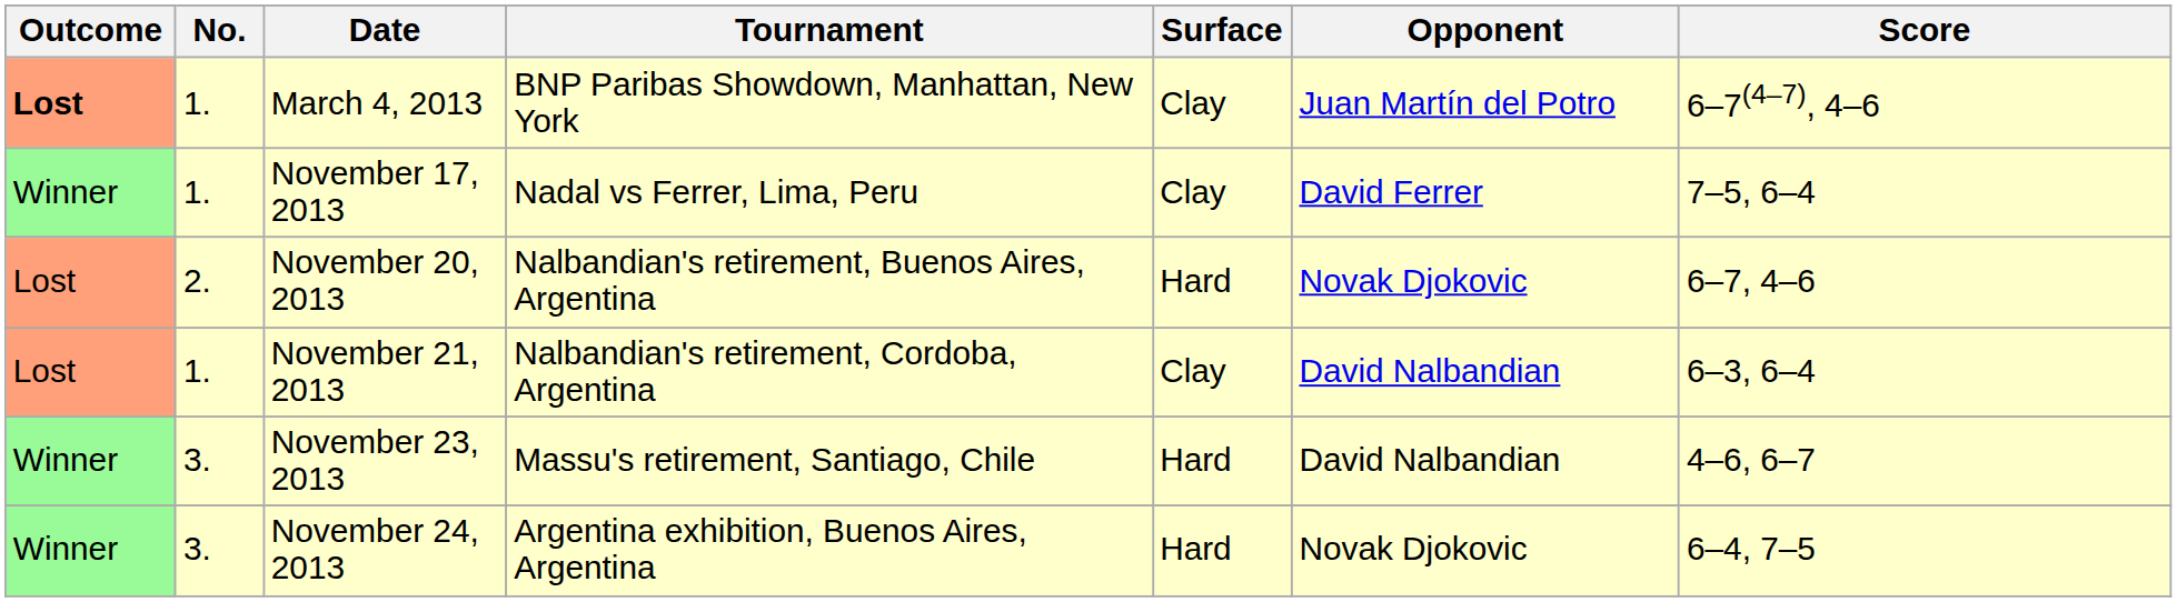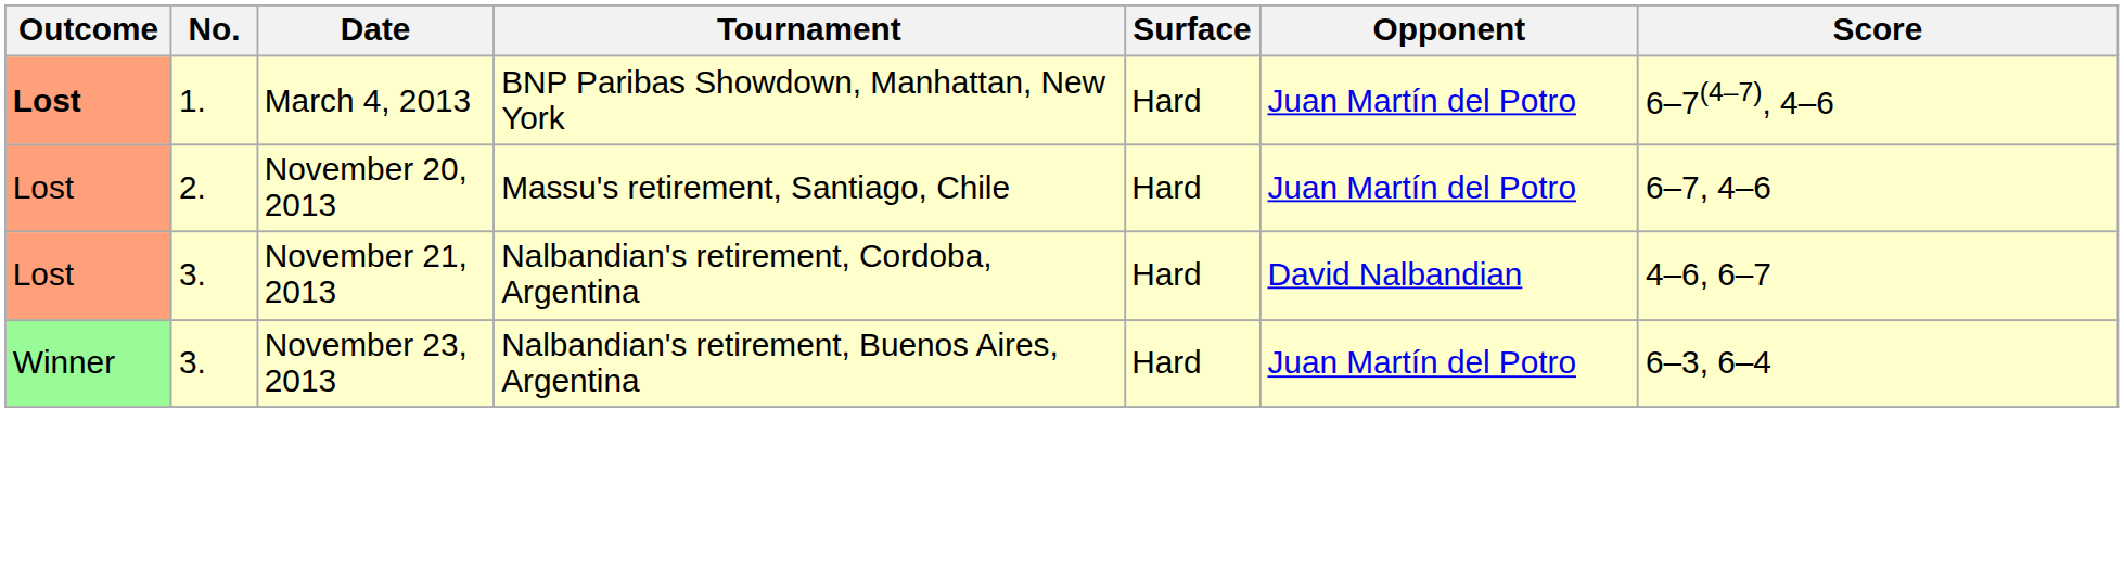March 4, 2013 | Surface: Clay -> Hard
- row: Winner | 1. | November 17, 2013 | Nadal vs Ferrer, Lima, Peru | Clay | David Ferrer | 7–5, 6–4
November 20, 2013 | Tournament: Nalbandian's retirement, Buenos Aires, Argentina -> Massu's retirement, Santiago, Chile
November 20, 2013 | Opponent: Novak Djokovic -> Juan Martín del Potro
November 21, 2013 | No.: 1. -> 3.
November 21, 2013 | Surface: Clay -> Hard
November 21, 2013 | Score: 6–3, 6–4 -> 4–6, 6–7
November 23, 2013 | Tournament: Massu's retirement, Santiago, Chile -> Nalbandian's retirement, Buenos Aires, Argentina
November 23, 2013 | Opponent: David Nalbandian -> Juan Martín del Potro
November 23, 2013 | Score: 4–6, 6–7 -> 6–3, 6–4
- row: Winner | 3. | November 24, 2013 | Argentina exhibition, Buenos Aires, Argentina | Hard | Novak Djokovic | 6–4, 7–5
